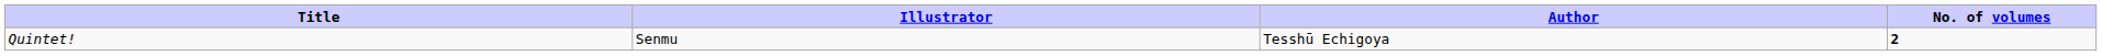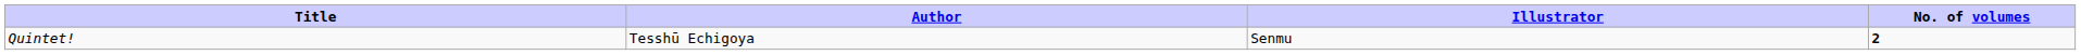columns swapped: Author <-> Illustrator
